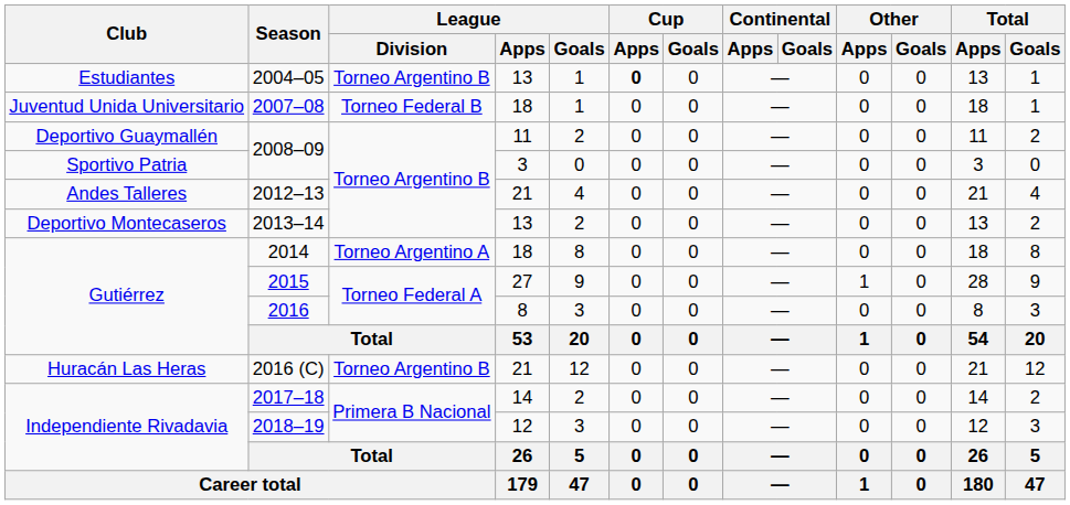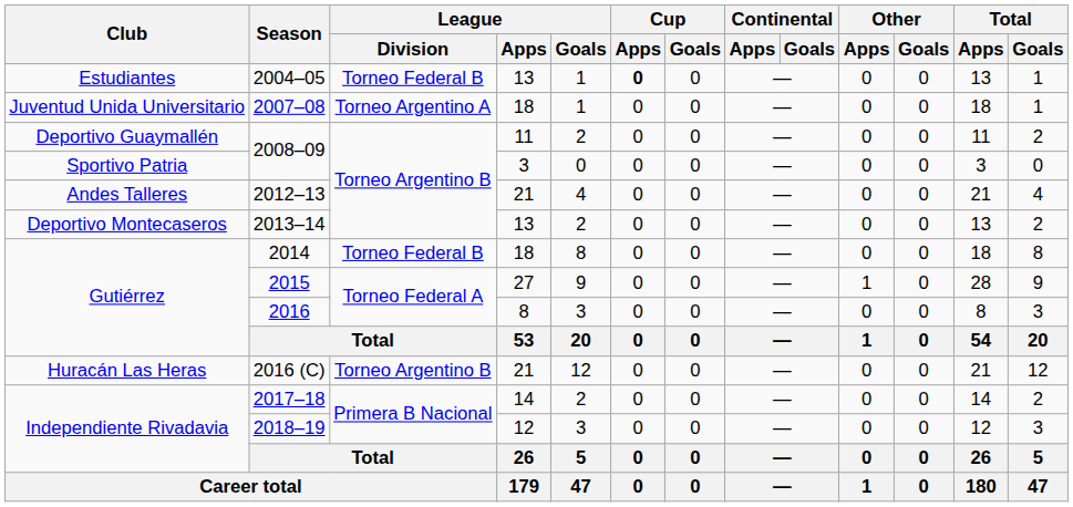2004–05 | League / Division: Torneo Argentino B -> Torneo Federal B
2007–08 | League / Division: Torneo Federal B -> Torneo Argentino A
2014 | League / Division: Torneo Argentino A -> Torneo Federal B
